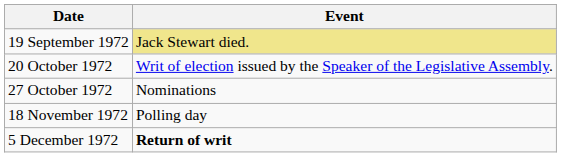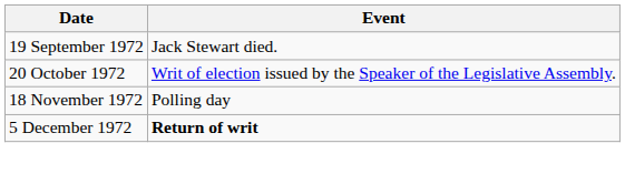19 September 1972 | Event: khaki background -> no background
- row: 27 October 1972 | Nominations
